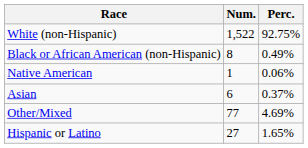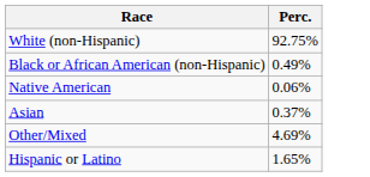- column: Num. | 1,522 | 8 | 1 | 6 | 77 | 27
